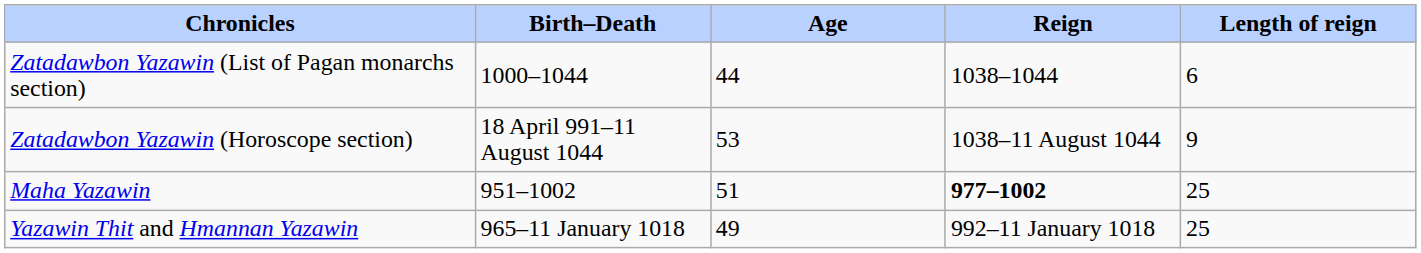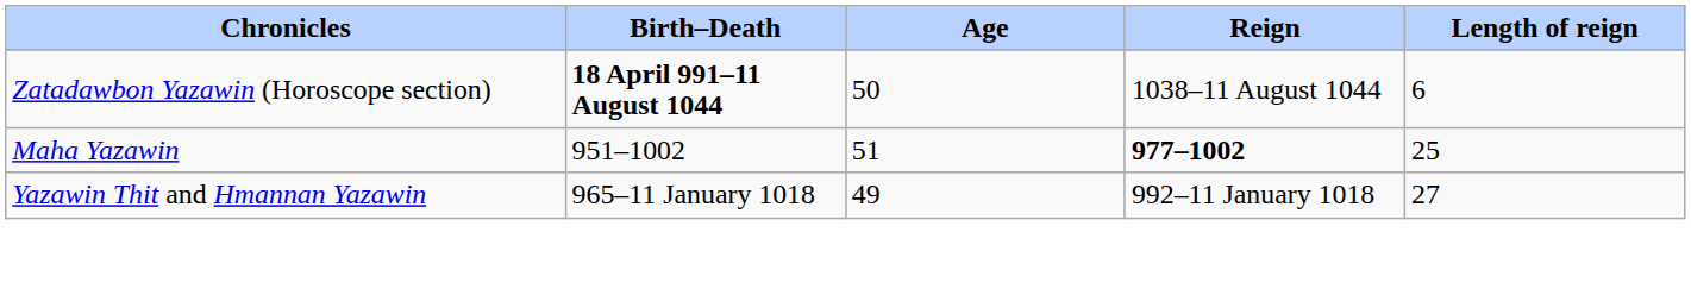- row: Zatadawbon Yazawin (List of Pagan monarchs section) | 1000–1044 | 44 | 1038–1044 | 6
Zatadawbon Yazawin (Horoscope section) | Birth–Death: normal -> bold
Zatadawbon Yazawin (Horoscope section) | Age: 53 -> 50
Zatadawbon Yazawin (Horoscope section) | Length of reign: 9 -> 6
Yazawin Thit and Hmannan Yazawin | Length of reign: 25 -> 27
